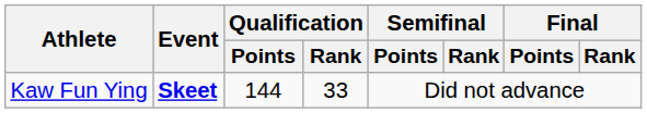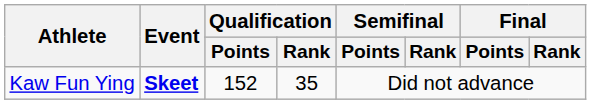Kaw Fun Ying | Qualification / Points: 144 -> 152
Kaw Fun Ying | Qualification / Rank: 33 -> 35
